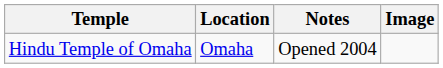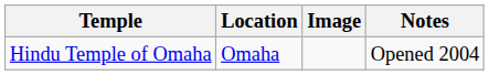columns swapped: Image <-> Notes
